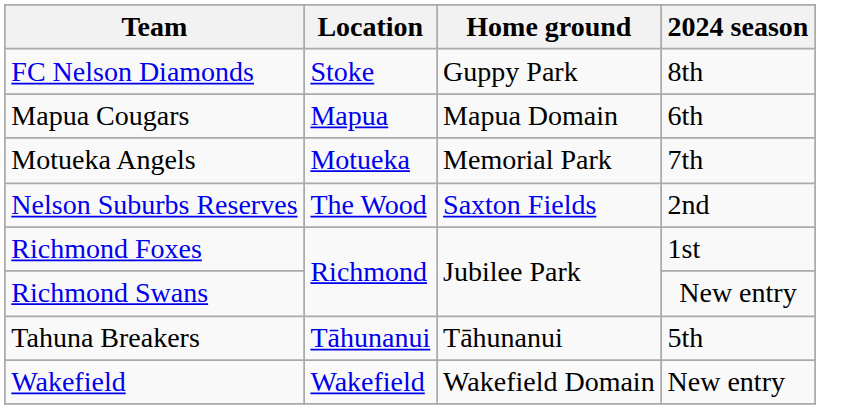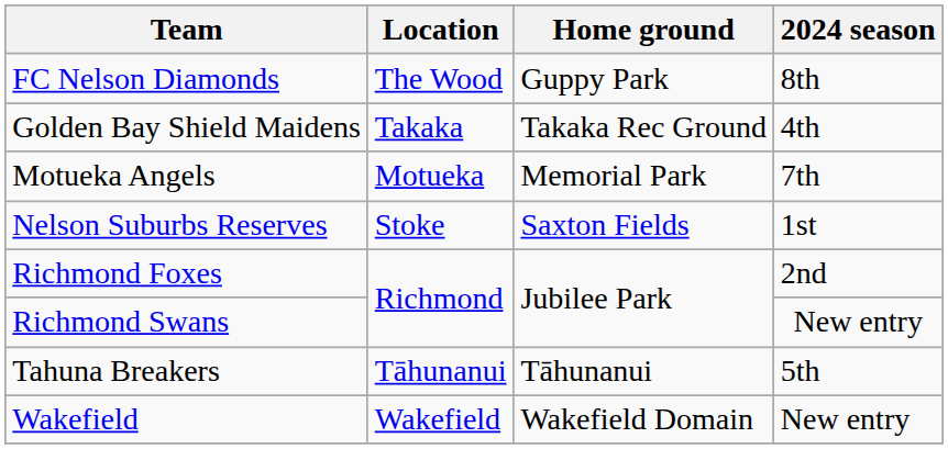FC Nelson Diamonds | Location: Stoke -> The Wood
+ row: Golden Bay Shield Maidens | Takaka | Takaka Rec Ground | 4th
- row: Mapua Cougars | Mapua | Mapua Domain | 6th
Nelson Suburbs Reserves | Location: The Wood -> Stoke
Nelson Suburbs Reserves | 2024 season: 2nd -> 1st
Richmond Foxes | 2024 season: 1st -> 2nd
